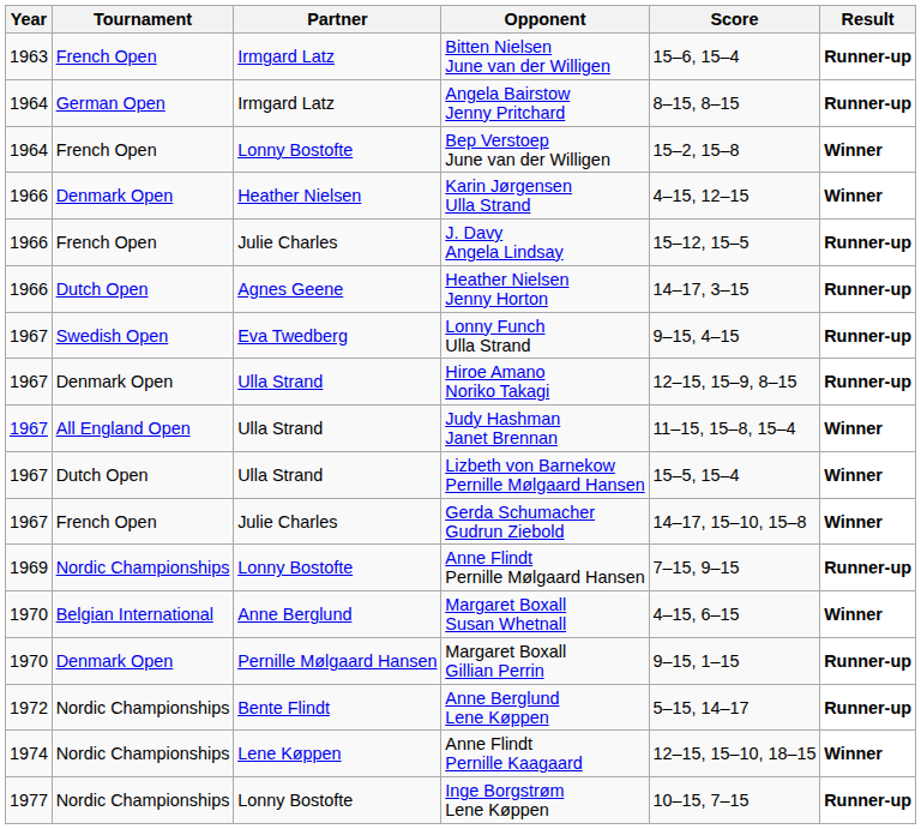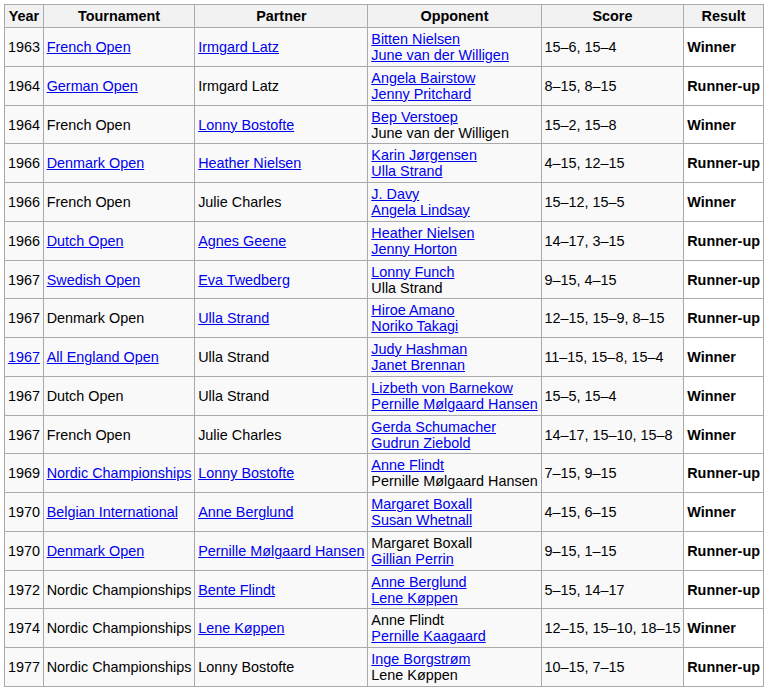Bitten Nielsen June van der Willigen | Result: Runner-up -> Winner
Karin Jørgensen Ulla Strand | Result: Winner -> Runner-up
J. Davy Angela Lindsay | Result: Runner-up -> Winner
